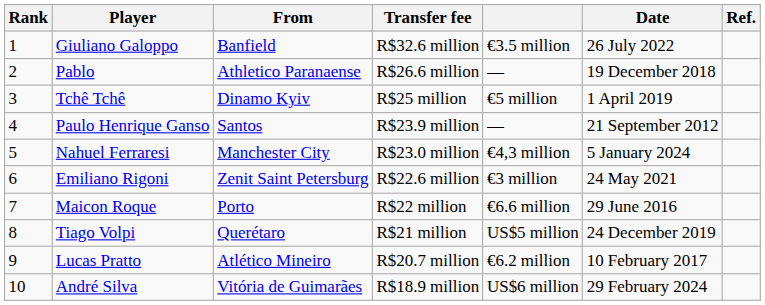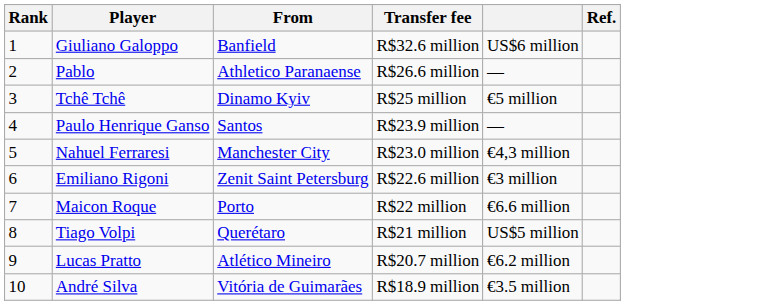- column: Date | 26 July 2022 | 19 December 2018 | 1 April 2019 | 21 September 2012 | 5 January 2024 | 24 May 2021 | 29 June 2016 | 24 December 2019 | 10 February 2017 | 29 February 2024
Giuliano Galoppo | column 5: €3.5 million -> US$6 million
André Silva | column 5: US$6 million -> €3.5 million
